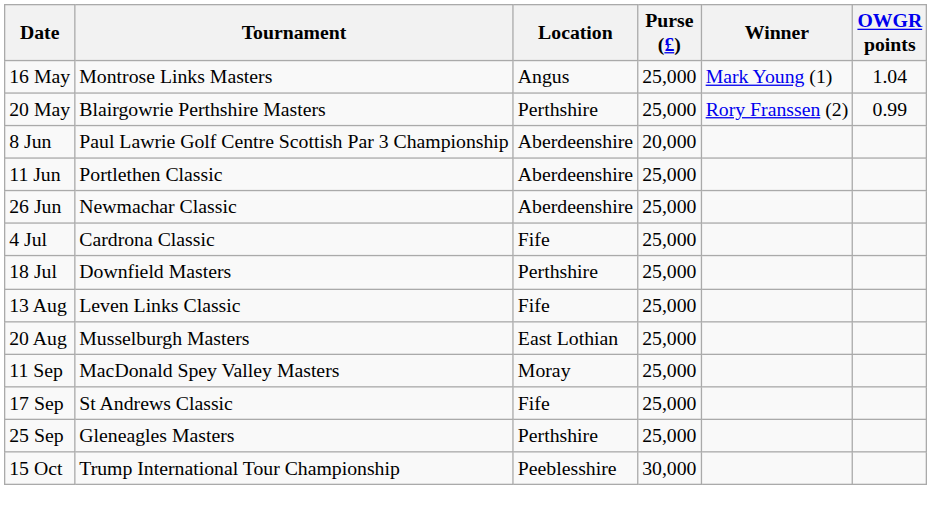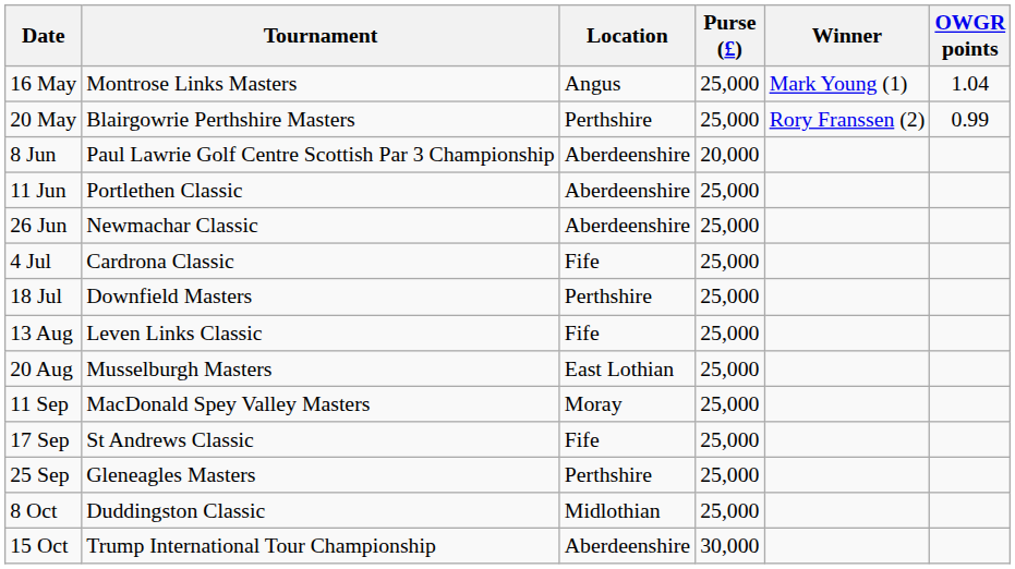+ row: 8 Oct | Duddingston Classic | Midlothian | 25,000
15 Oct | Location: Peeblesshire -> Aberdeenshire
